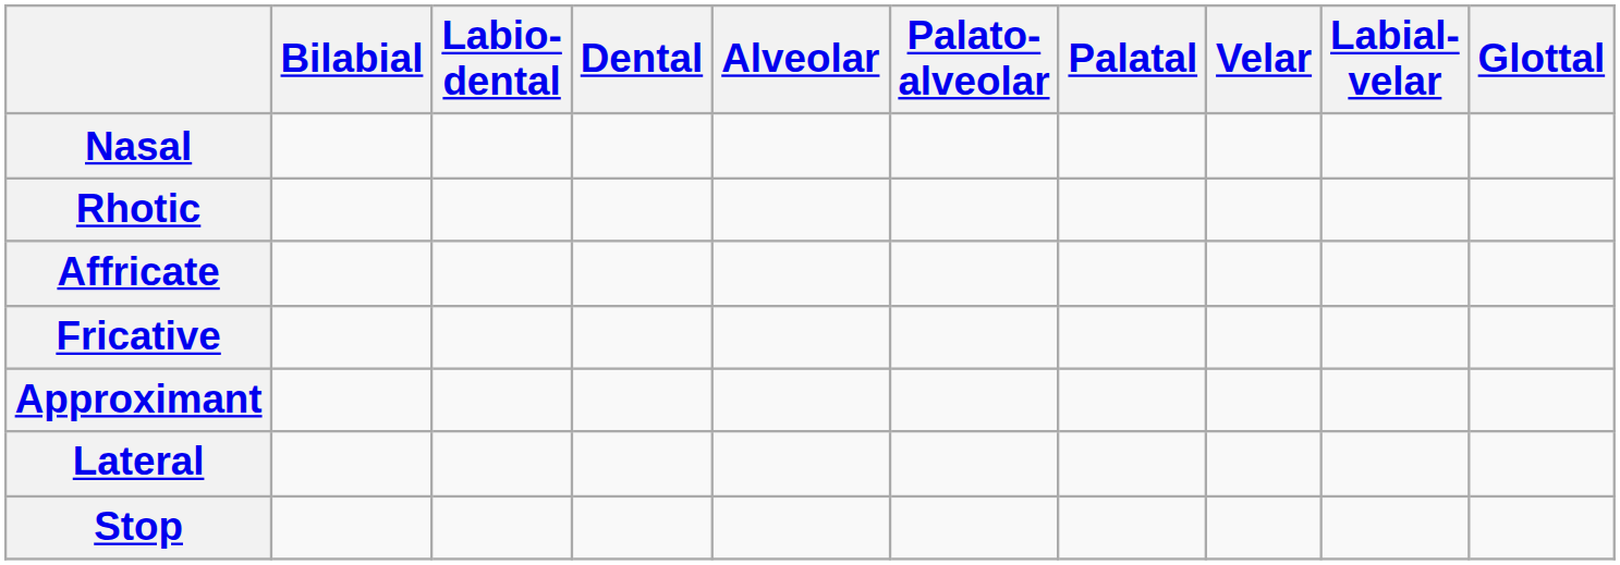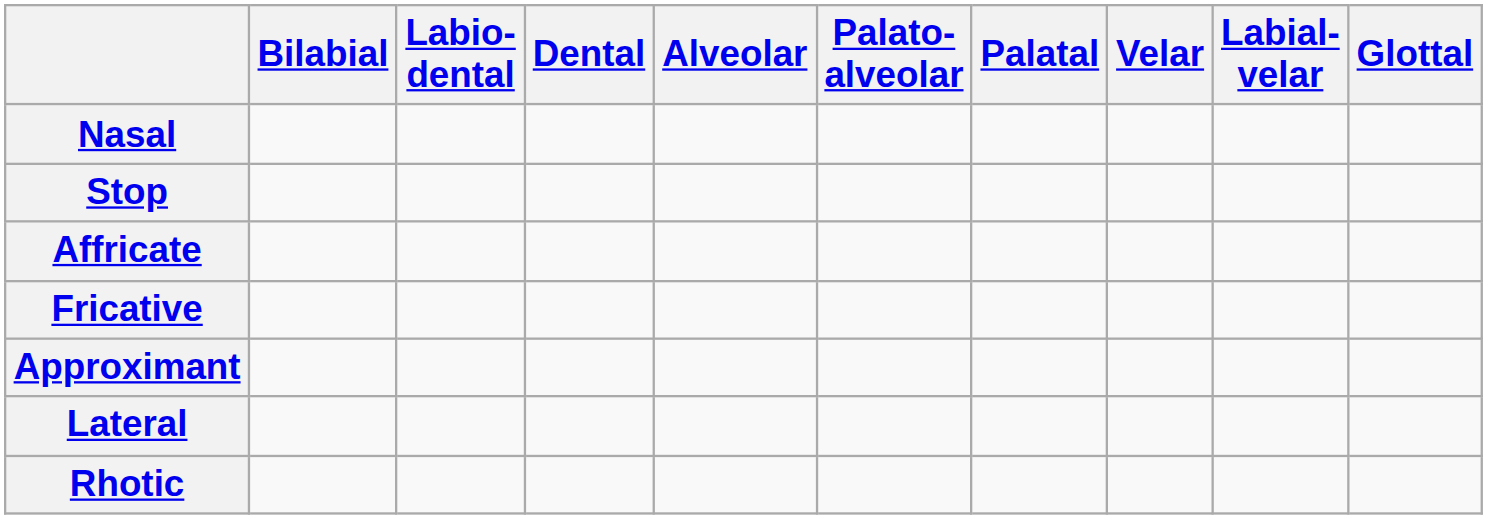rows swapped: Stop <-> Rhotic
